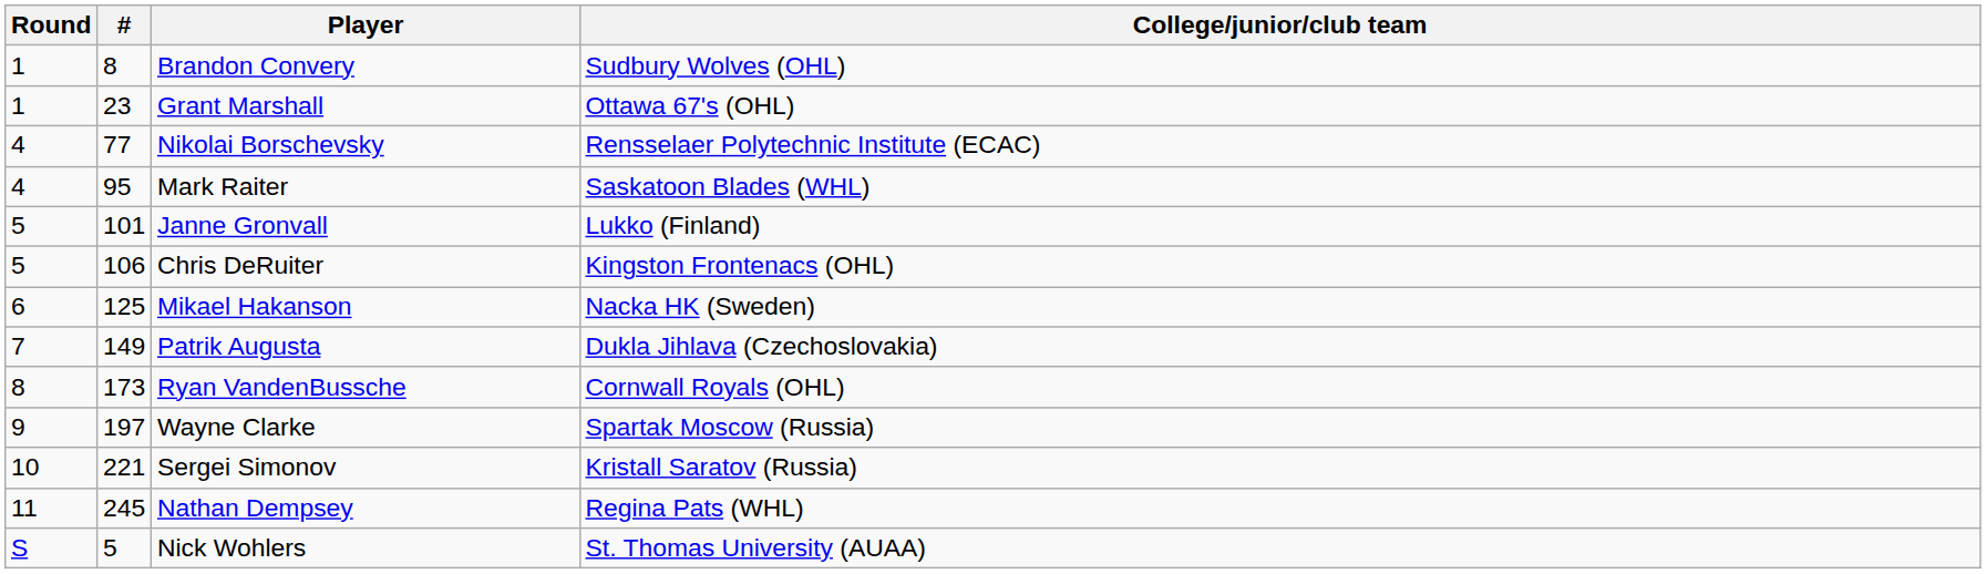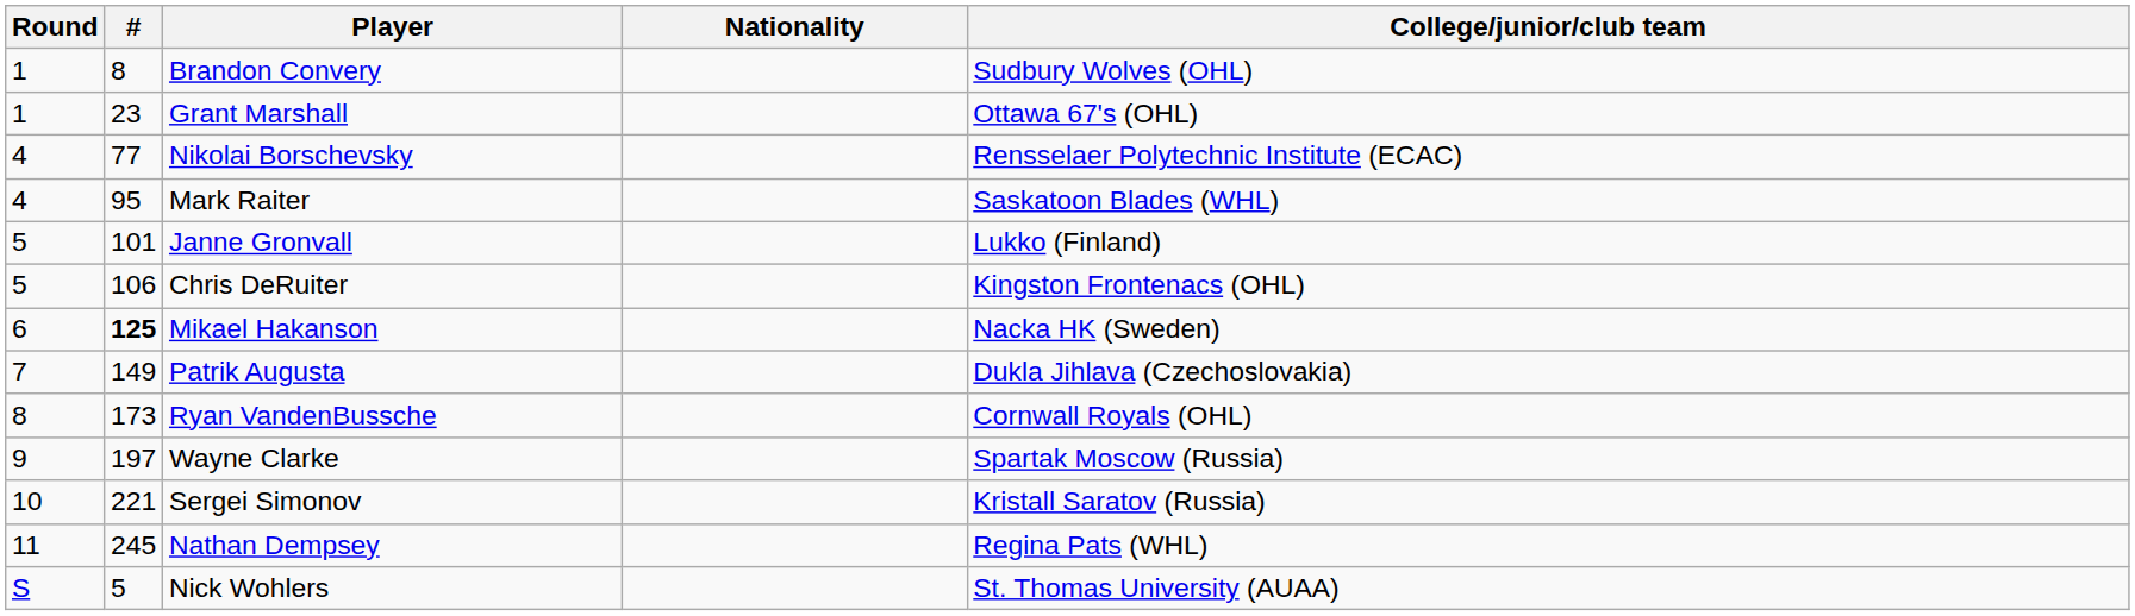+ column: Nationality
Mikael Hakanson | #: normal -> bold
